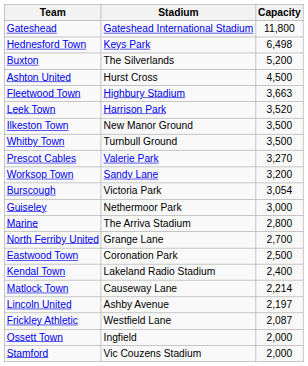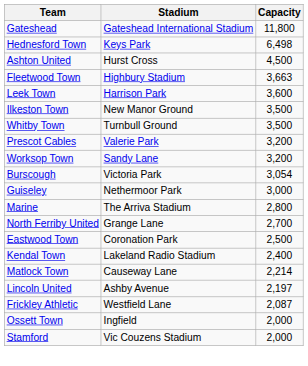- row: Buxton | The Silverlands | 5,200
Leek Town | Capacity: 3,520 -> 3,600
Prescot Cables | Capacity: 3,270 -> 3,200
